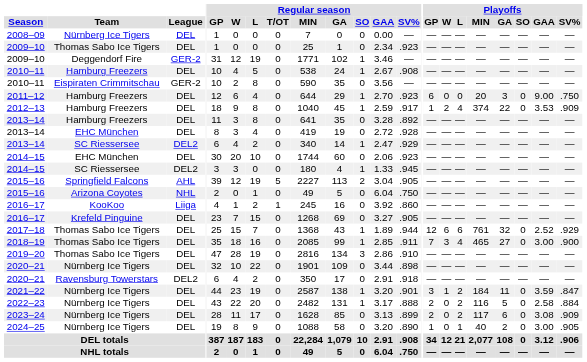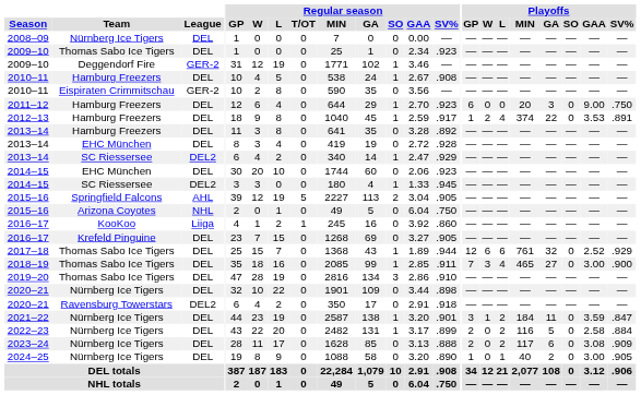2012–13 | Playoffs / SV%: .909 -> .891
2022–23 | Regular season / SV%: .888 -> .899
2023–24 | Regular season / SV%: .899 -> .888
